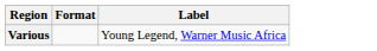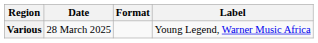+ column: Date | 28 March 2025
